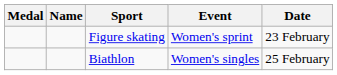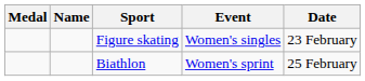Figure skating | Event: Women's sprint -> Women's singles
Biathlon | Event: Women's singles -> Women's sprint
